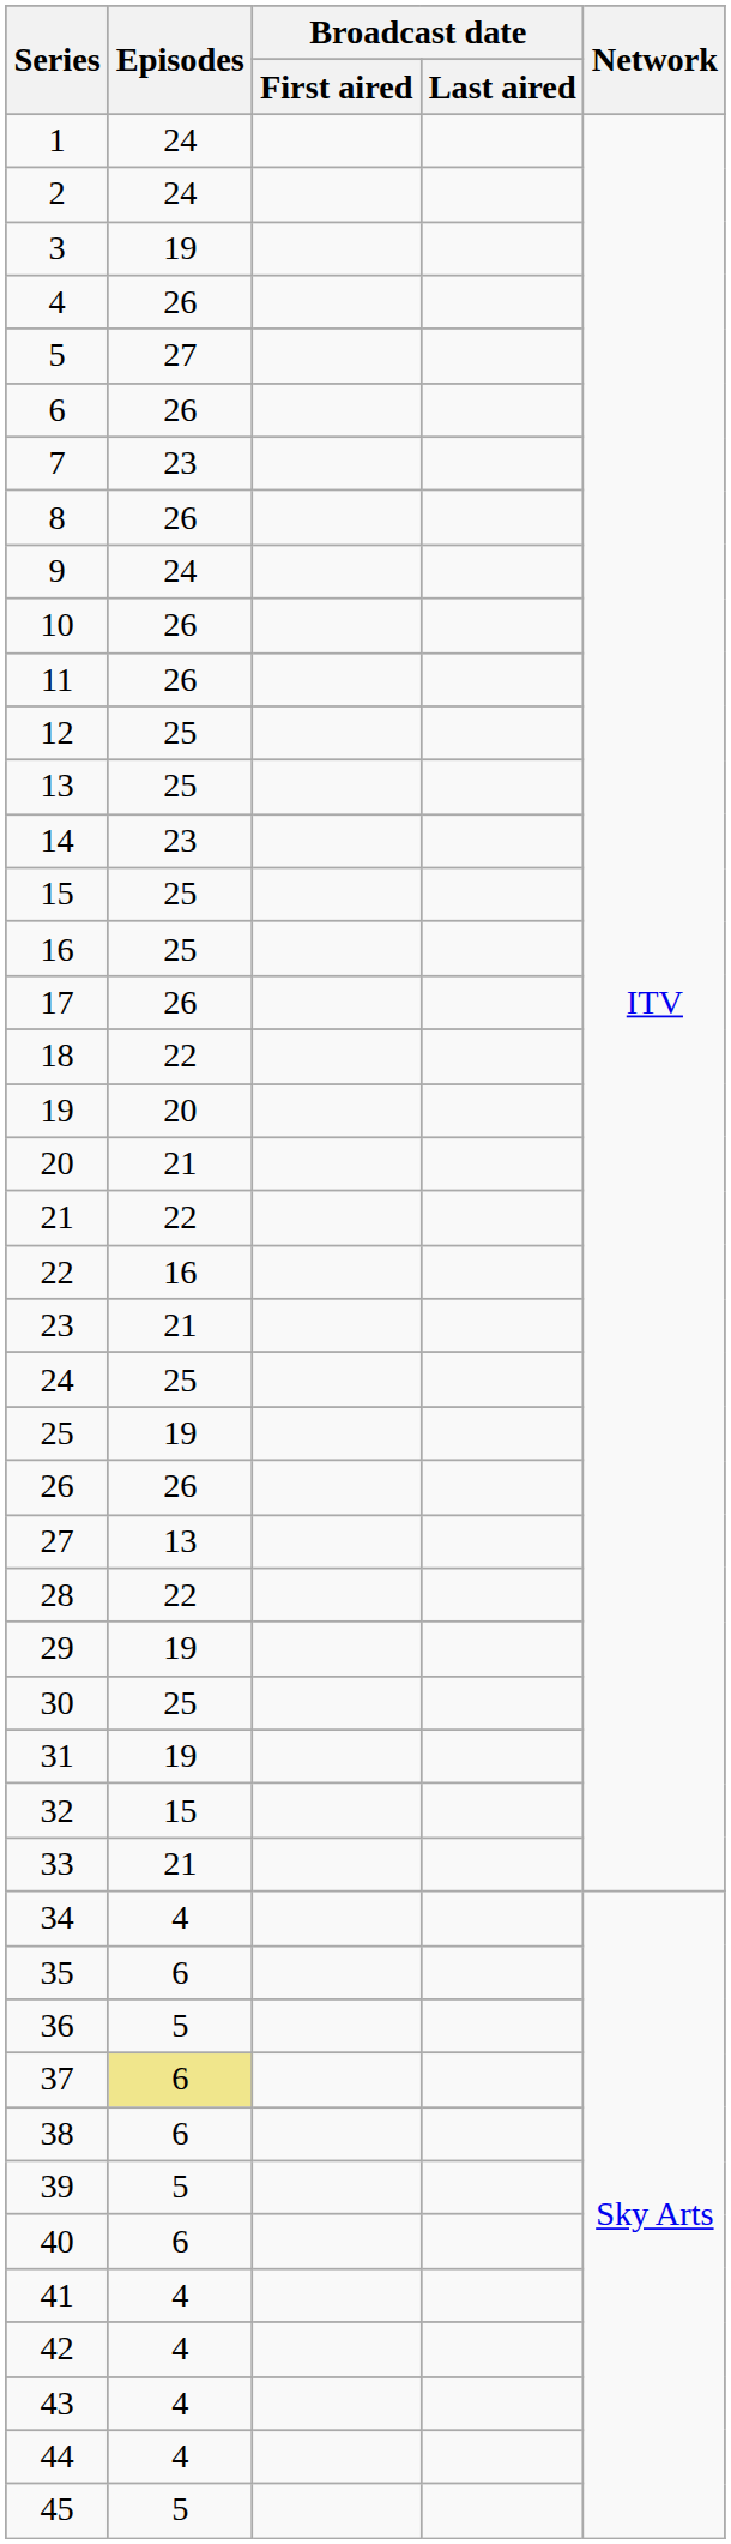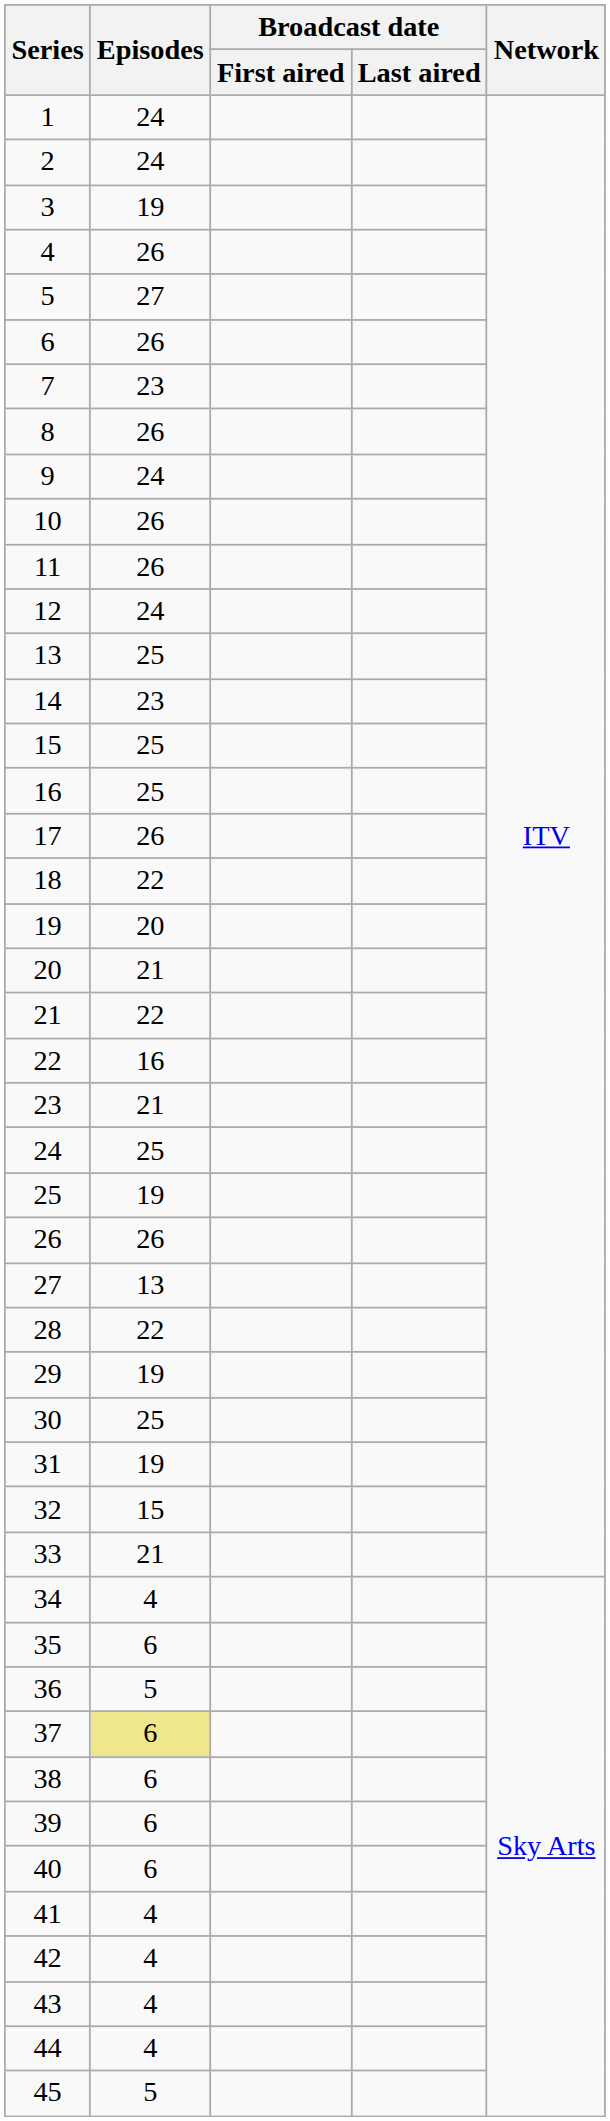12 | Episodes: 25 -> 24
39 | Episodes: 5 -> 6
